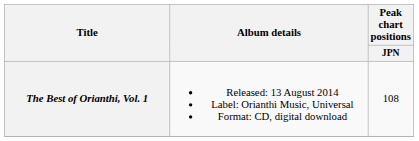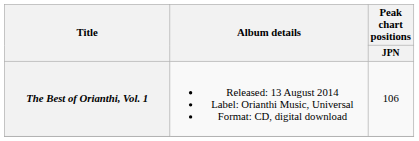The Best of Orianthi, Vol. 1 | Peak chart positions / JPN: 108 -> 106
